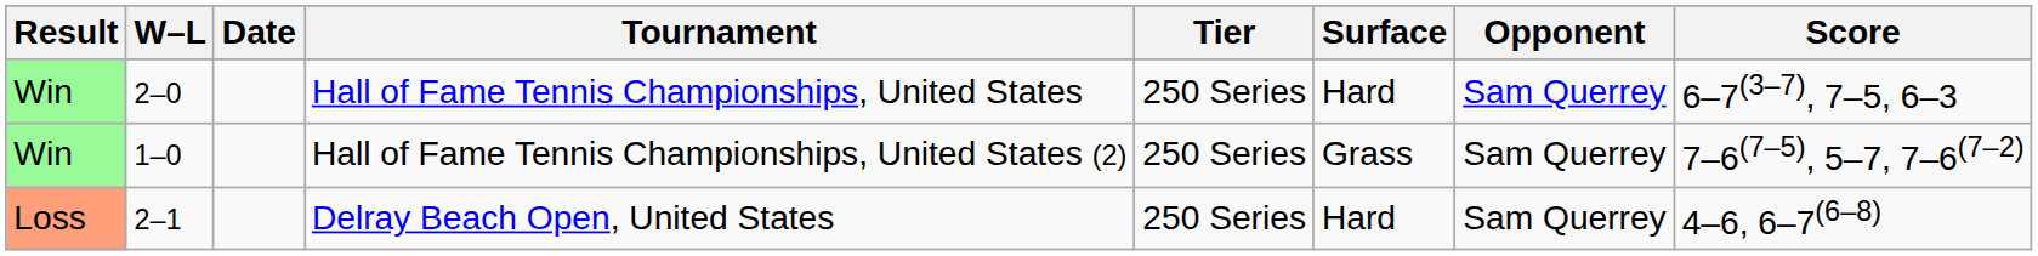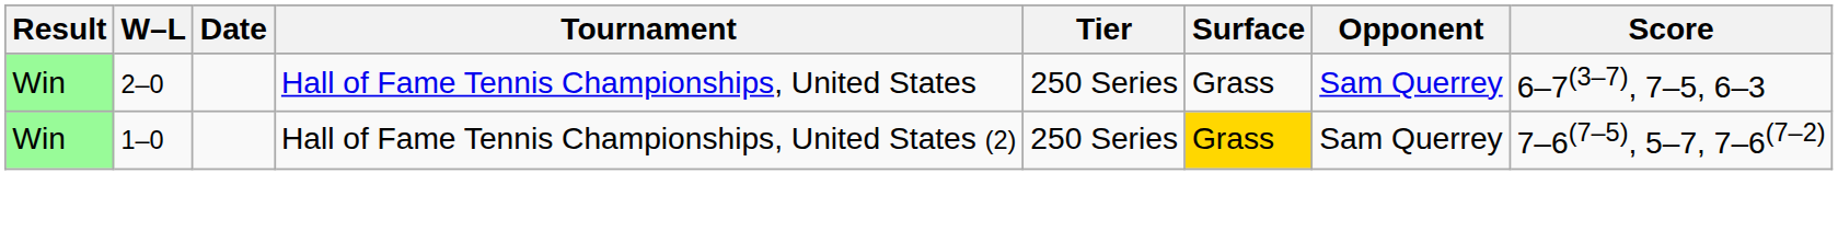Hall of Fame Tennis Championships, United States | Surface: Hard -> Grass
Hall of Fame Tennis Championships, United States (2) | Surface: no background -> gold background
- row: Loss | 2–1 | Delray Beach Open, United States | 250 Series | Hard | Sam Querrey | 4–6, 6–7(6–8)
